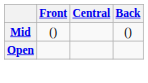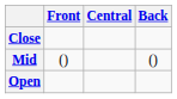+ row: Close
